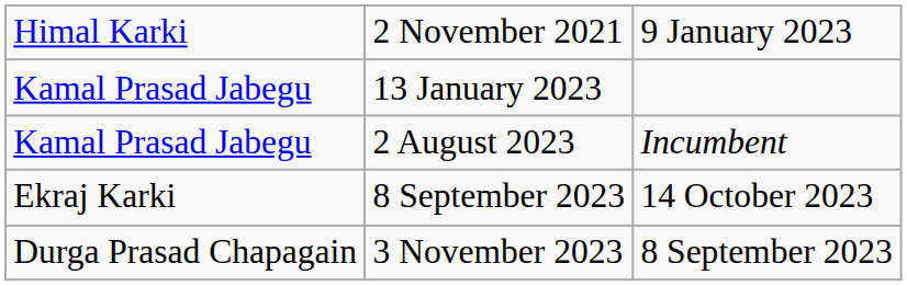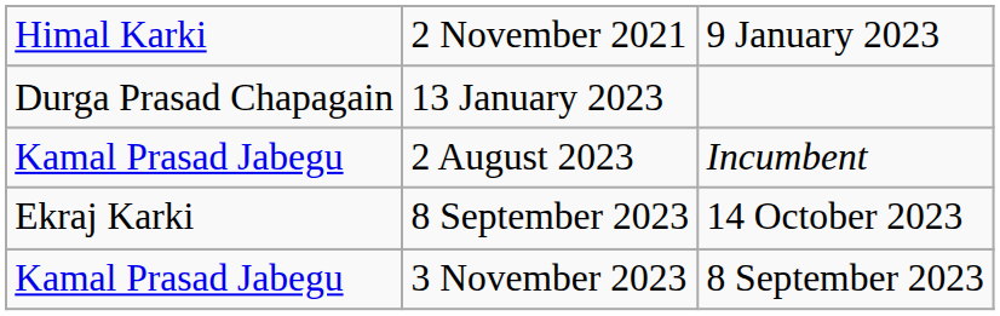13 January 2023 | column 1: Kamal Prasad Jabegu -> Durga Prasad Chapagain
3 November 2023 | column 1: Durga Prasad Chapagain -> Kamal Prasad Jabegu
